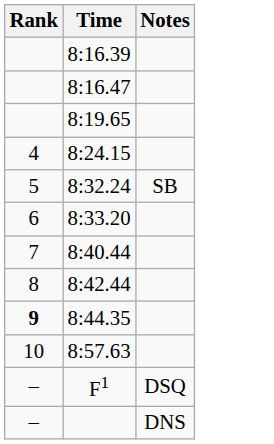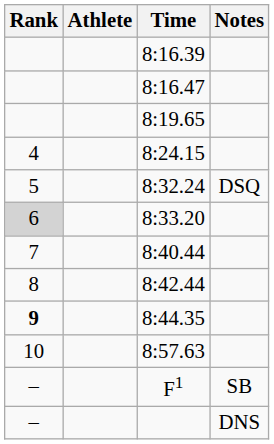+ column: Athlete
8:32.24 | Notes: SB -> DSQ
8:33.20 | Rank: no background -> lightgrey background
F1 | Notes: DSQ -> SB
